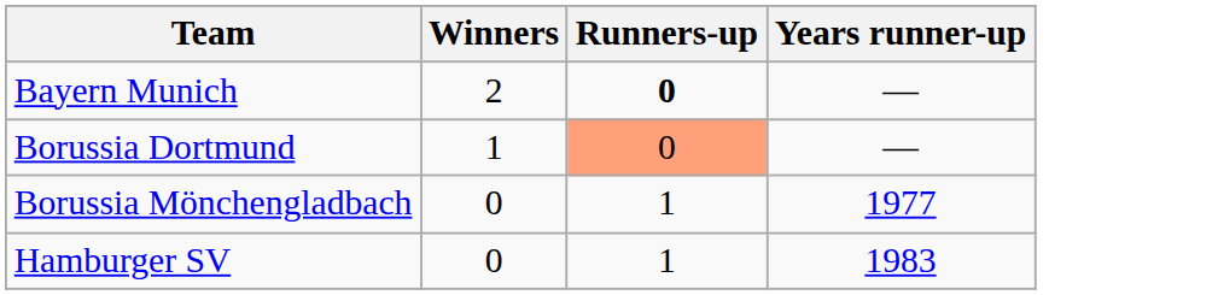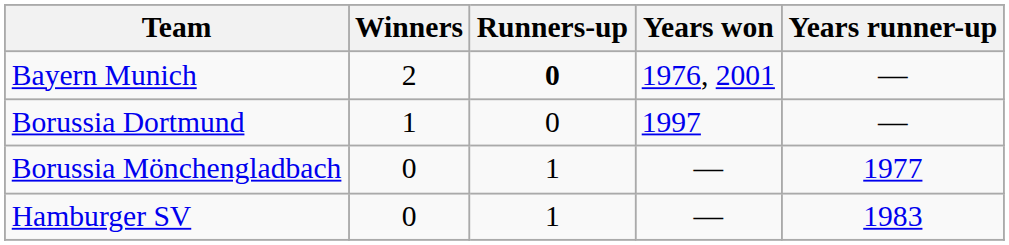+ column: Years won | 1976, 2001 | 1997 | — | —
Borussia Dortmund | Runners-up: lightsalmon background -> no background
